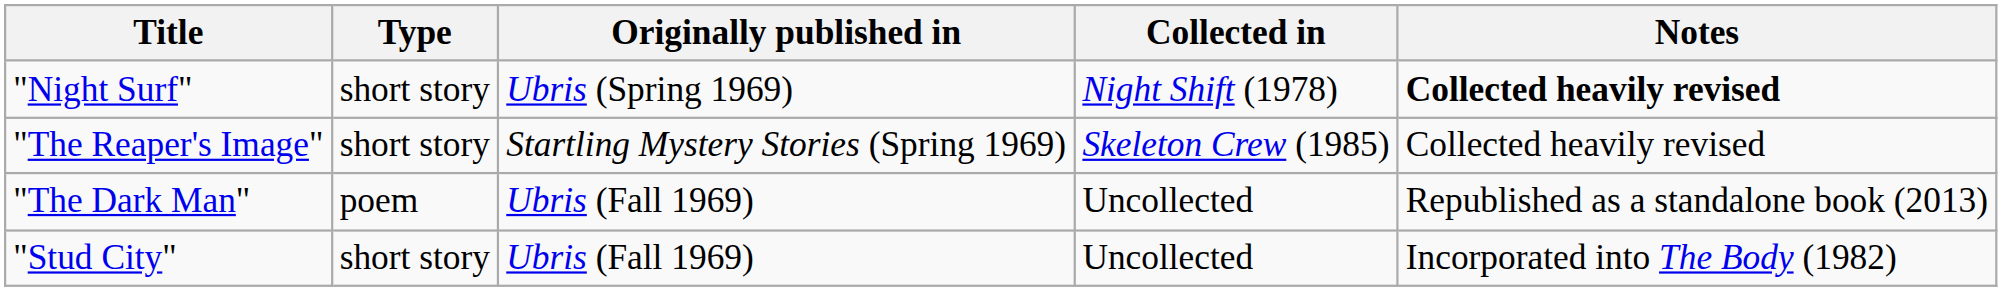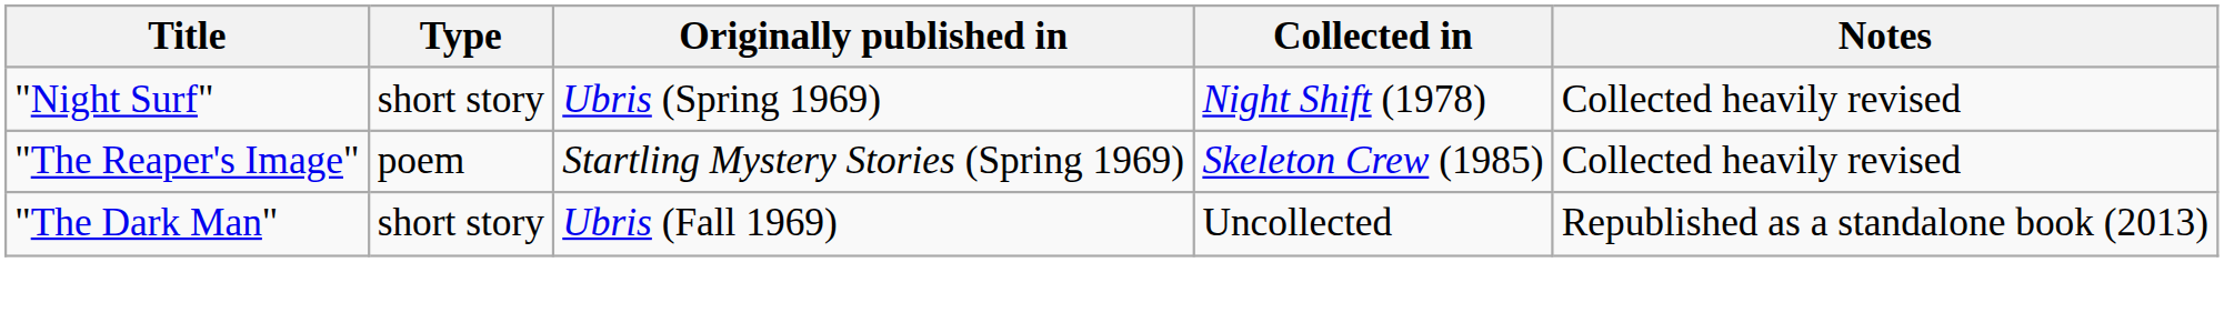"Night Surf" | Notes: bold -> normal
"The Reaper's Image" | Type: short story -> poem
"The Dark Man" | Type: poem -> short story
- row: "Stud City" | short story | Ubris (Fall 1969) | Uncollected | Incorporated into The Body (1982)
